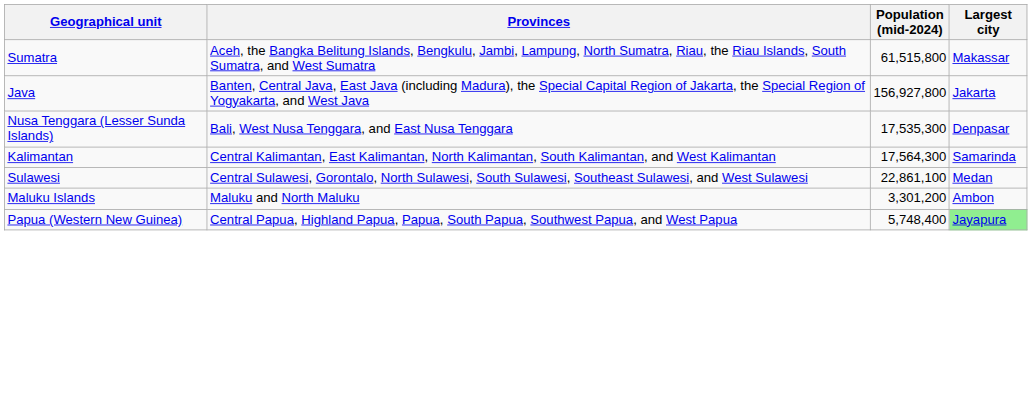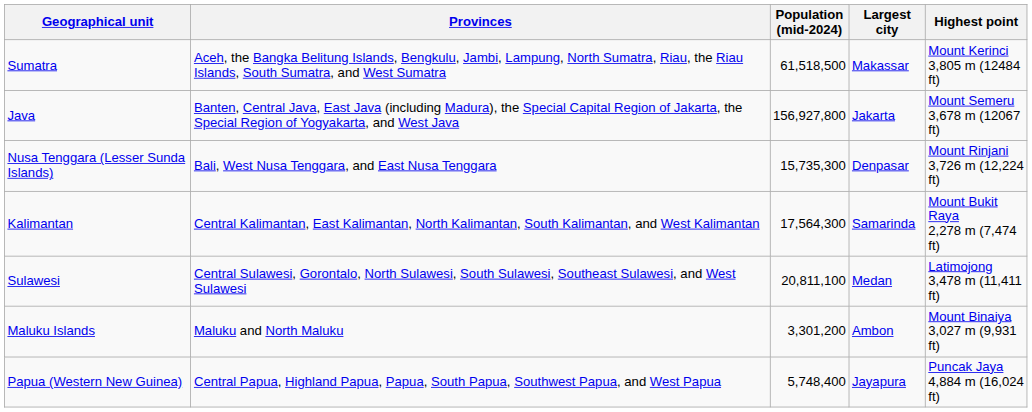+ column: Highest point | Mount Kerinci 3,805 m (12484 ft) | Mount Semeru 3,678 m (12067 ft) | Mount Rinjani 3,726 m (12,224 ft) | Mount Bukit Raya 2,278 m (7,474 ft) | Latimojong 3,478 m (11,411 ft) | Mount Binaiya 3,027 m (9,931 ft) | Puncak Jaya 4,884 m (16,024 ft)
Sumatra | Population (mid-2024): 61,515,800 -> 61,518,500
Nusa Tenggara (Lesser Sunda Islands) | Population (mid-2024): 17,535,300 -> 15,735,300
Sulawesi | Population (mid-2024): 22,861,100 -> 20,811,100
Papua (Western New Guinea) | Largest city: lightgreen background -> no background
